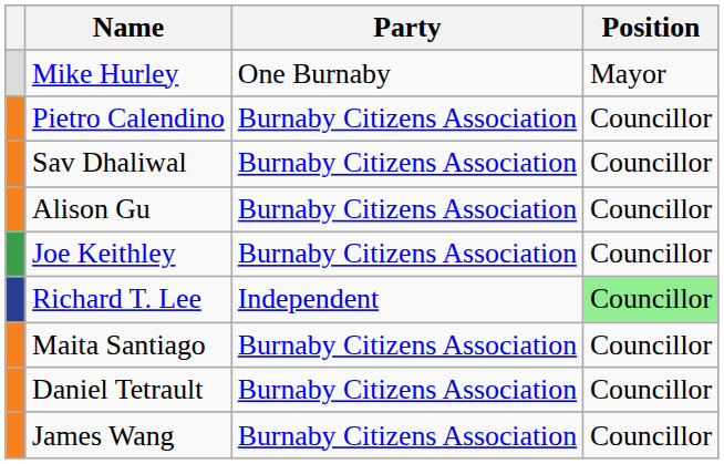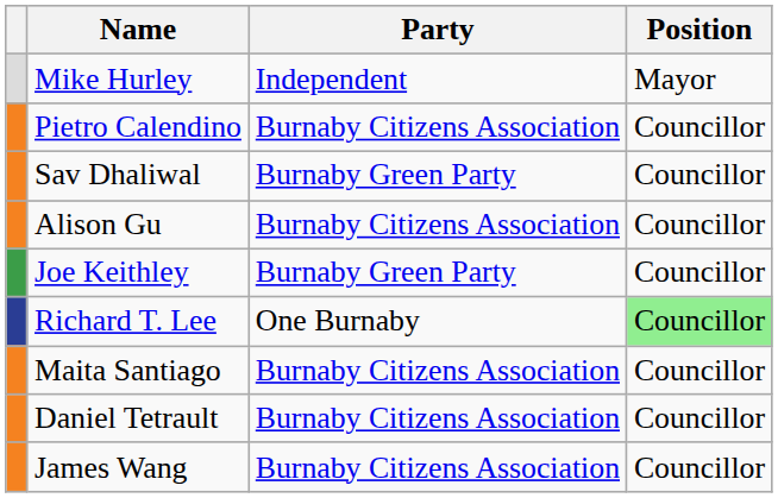Mike Hurley | Party: One Burnaby -> Independent
Sav Dhaliwal | Party: Burnaby Citizens Association -> Burnaby Green Party
Joe Keithley | Party: Burnaby Citizens Association -> Burnaby Green Party
Richard T. Lee | Party: Independent -> One Burnaby
